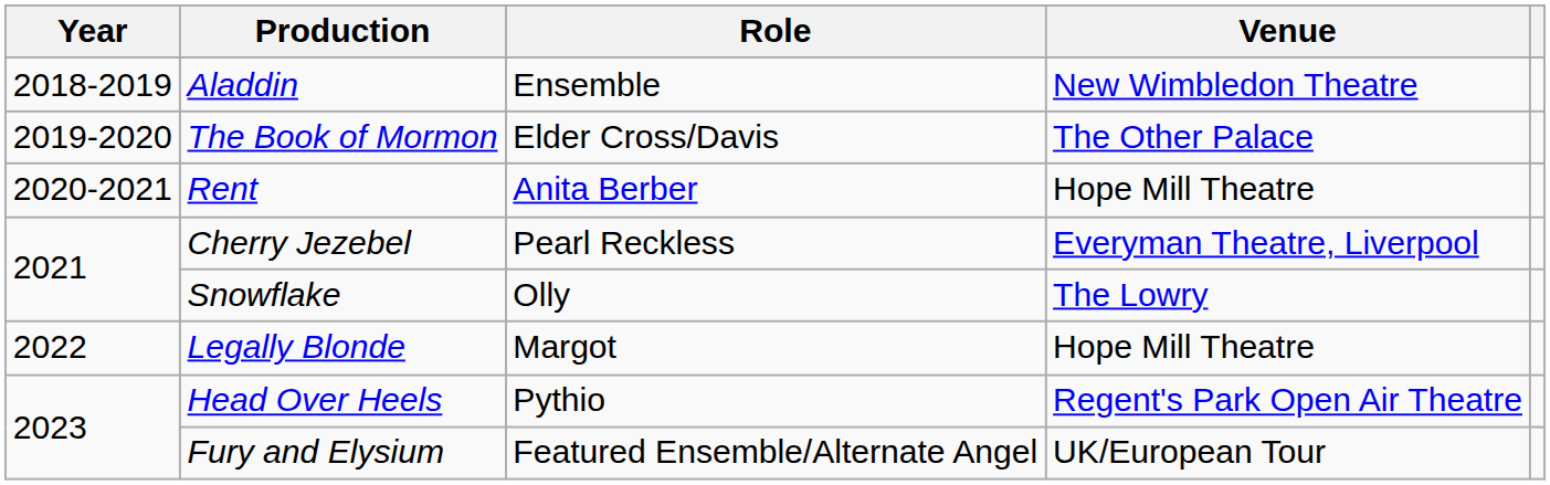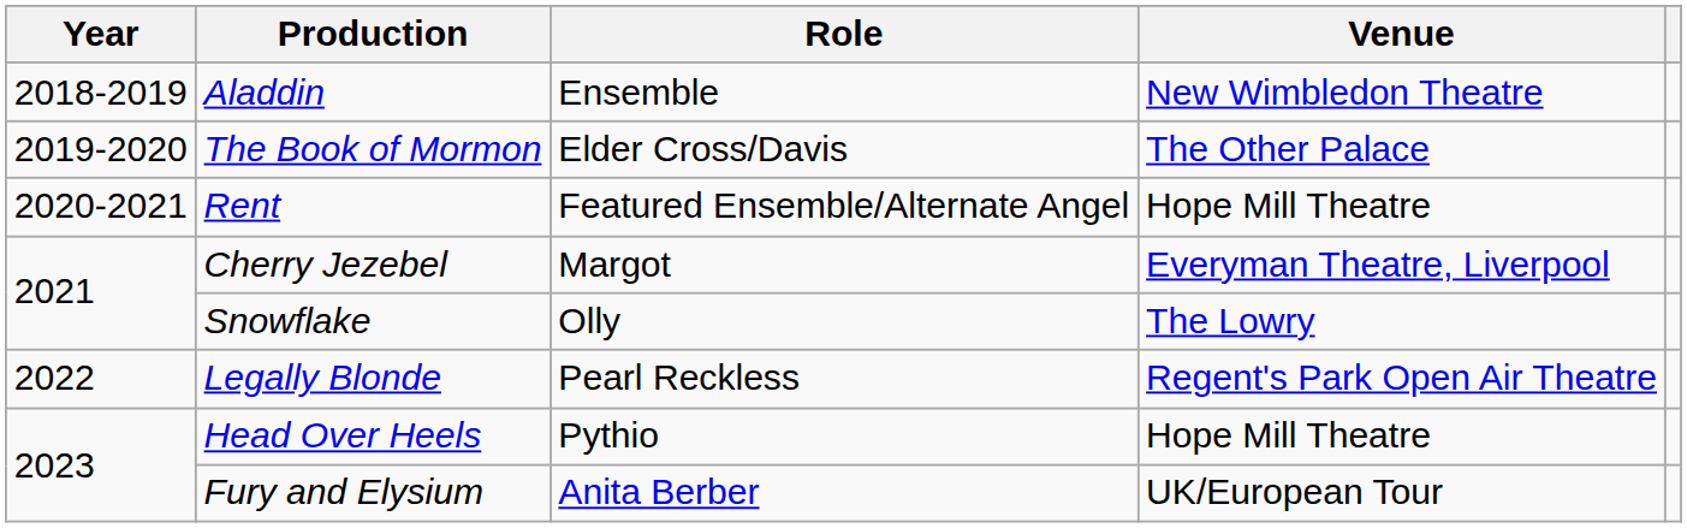Rent | Role: Anita Berber -> Featured Ensemble/Alternate Angel
Cherry Jezebel | Role: Pearl Reckless -> Margot
Legally Blonde | Role: Margot -> Pearl Reckless
Legally Blonde | Venue: Hope Mill Theatre -> Regent's Park Open Air Theatre
Head Over Heels | Venue: Regent's Park Open Air Theatre -> Hope Mill Theatre
Fury and Elysium | Role: Featured Ensemble/Alternate Angel -> Anita Berber
